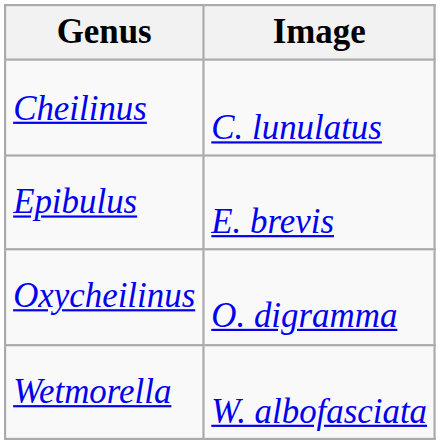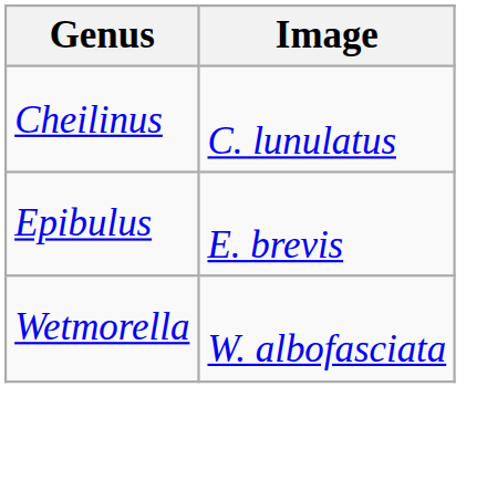- row: Oxycheilinus | O. digramma
